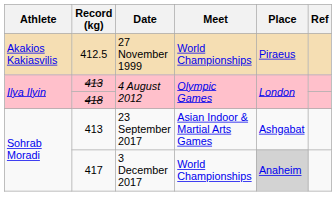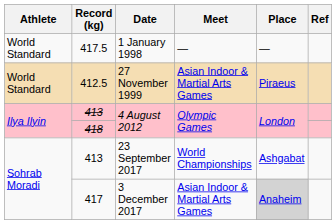+ row: World Standard | 417.5 | 1 January 1998 | — | —
412.5 | Athlete: Akakios Kakiasvilis -> World Standard
412.5 | Meet: World Championships -> Asian Indoor & Martial Arts Games
413 / 23 September 2017 | Meet: Asian Indoor & Martial Arts Games -> World Championships
417 | Meet: World Championships -> Asian Indoor & Martial Arts Games
